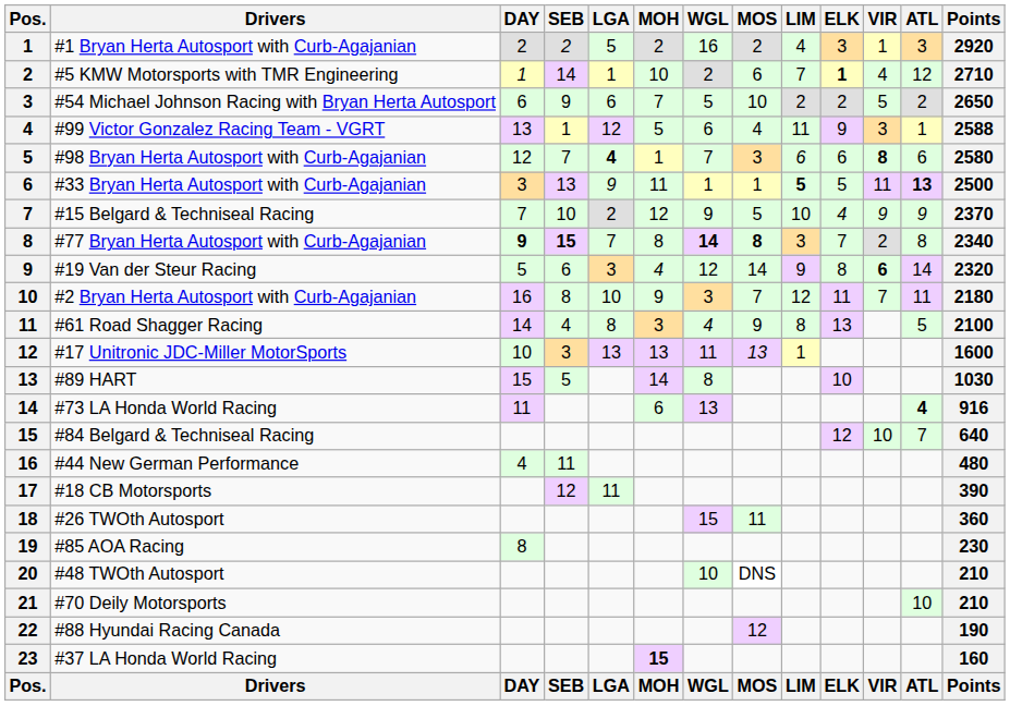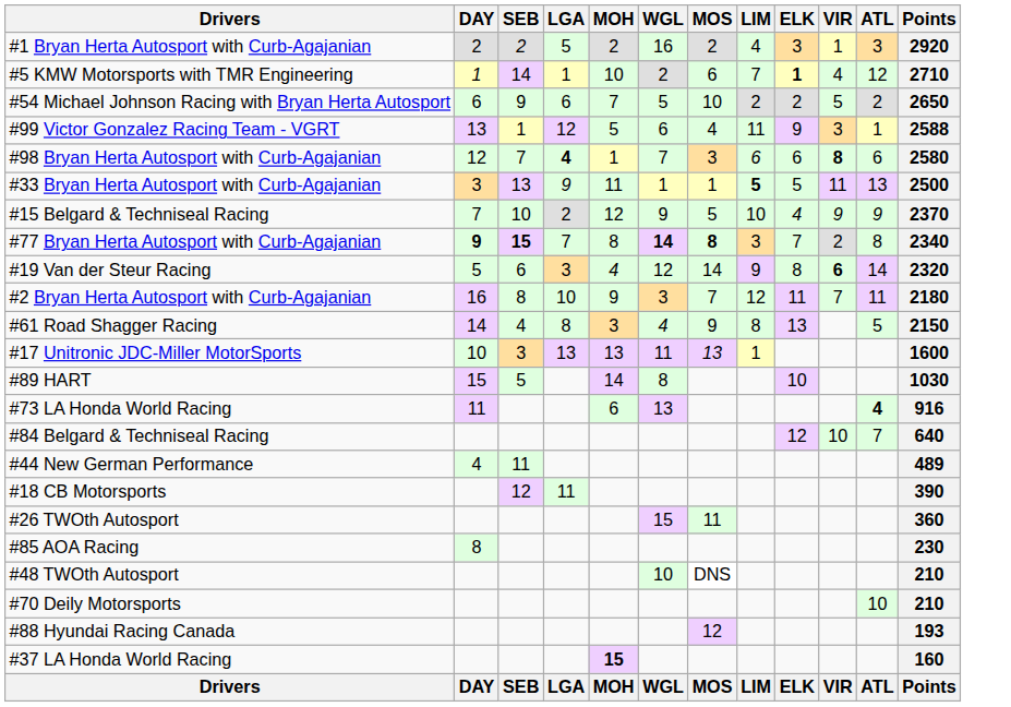- column: Pos. | 1 | 2 | 3 | 4 | 5 | 6 | 7 | 8 | 9 | 10 | 11 | 12 | 13 | 14 | 15 | 16 | 17 | 18 | 19 | 20 | 21 | 22 | 23 | Pos.
#33 Bryan Herta Autosport with Curb-Agajanian | ATL: bold -> normal
#61 Road Shagger Racing | Points: 2100 -> 2150
#44 New German Performance | Points: 480 -> 489
#88 Hyundai Racing Canada | Points: 190 -> 193
